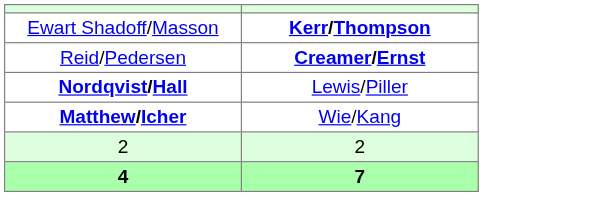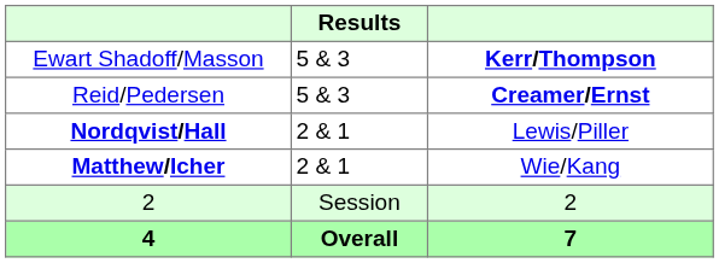+ column: Results | 5 & 3 | 5 & 3 | 2 & 1 | 2 & 1 | Session | Overall
